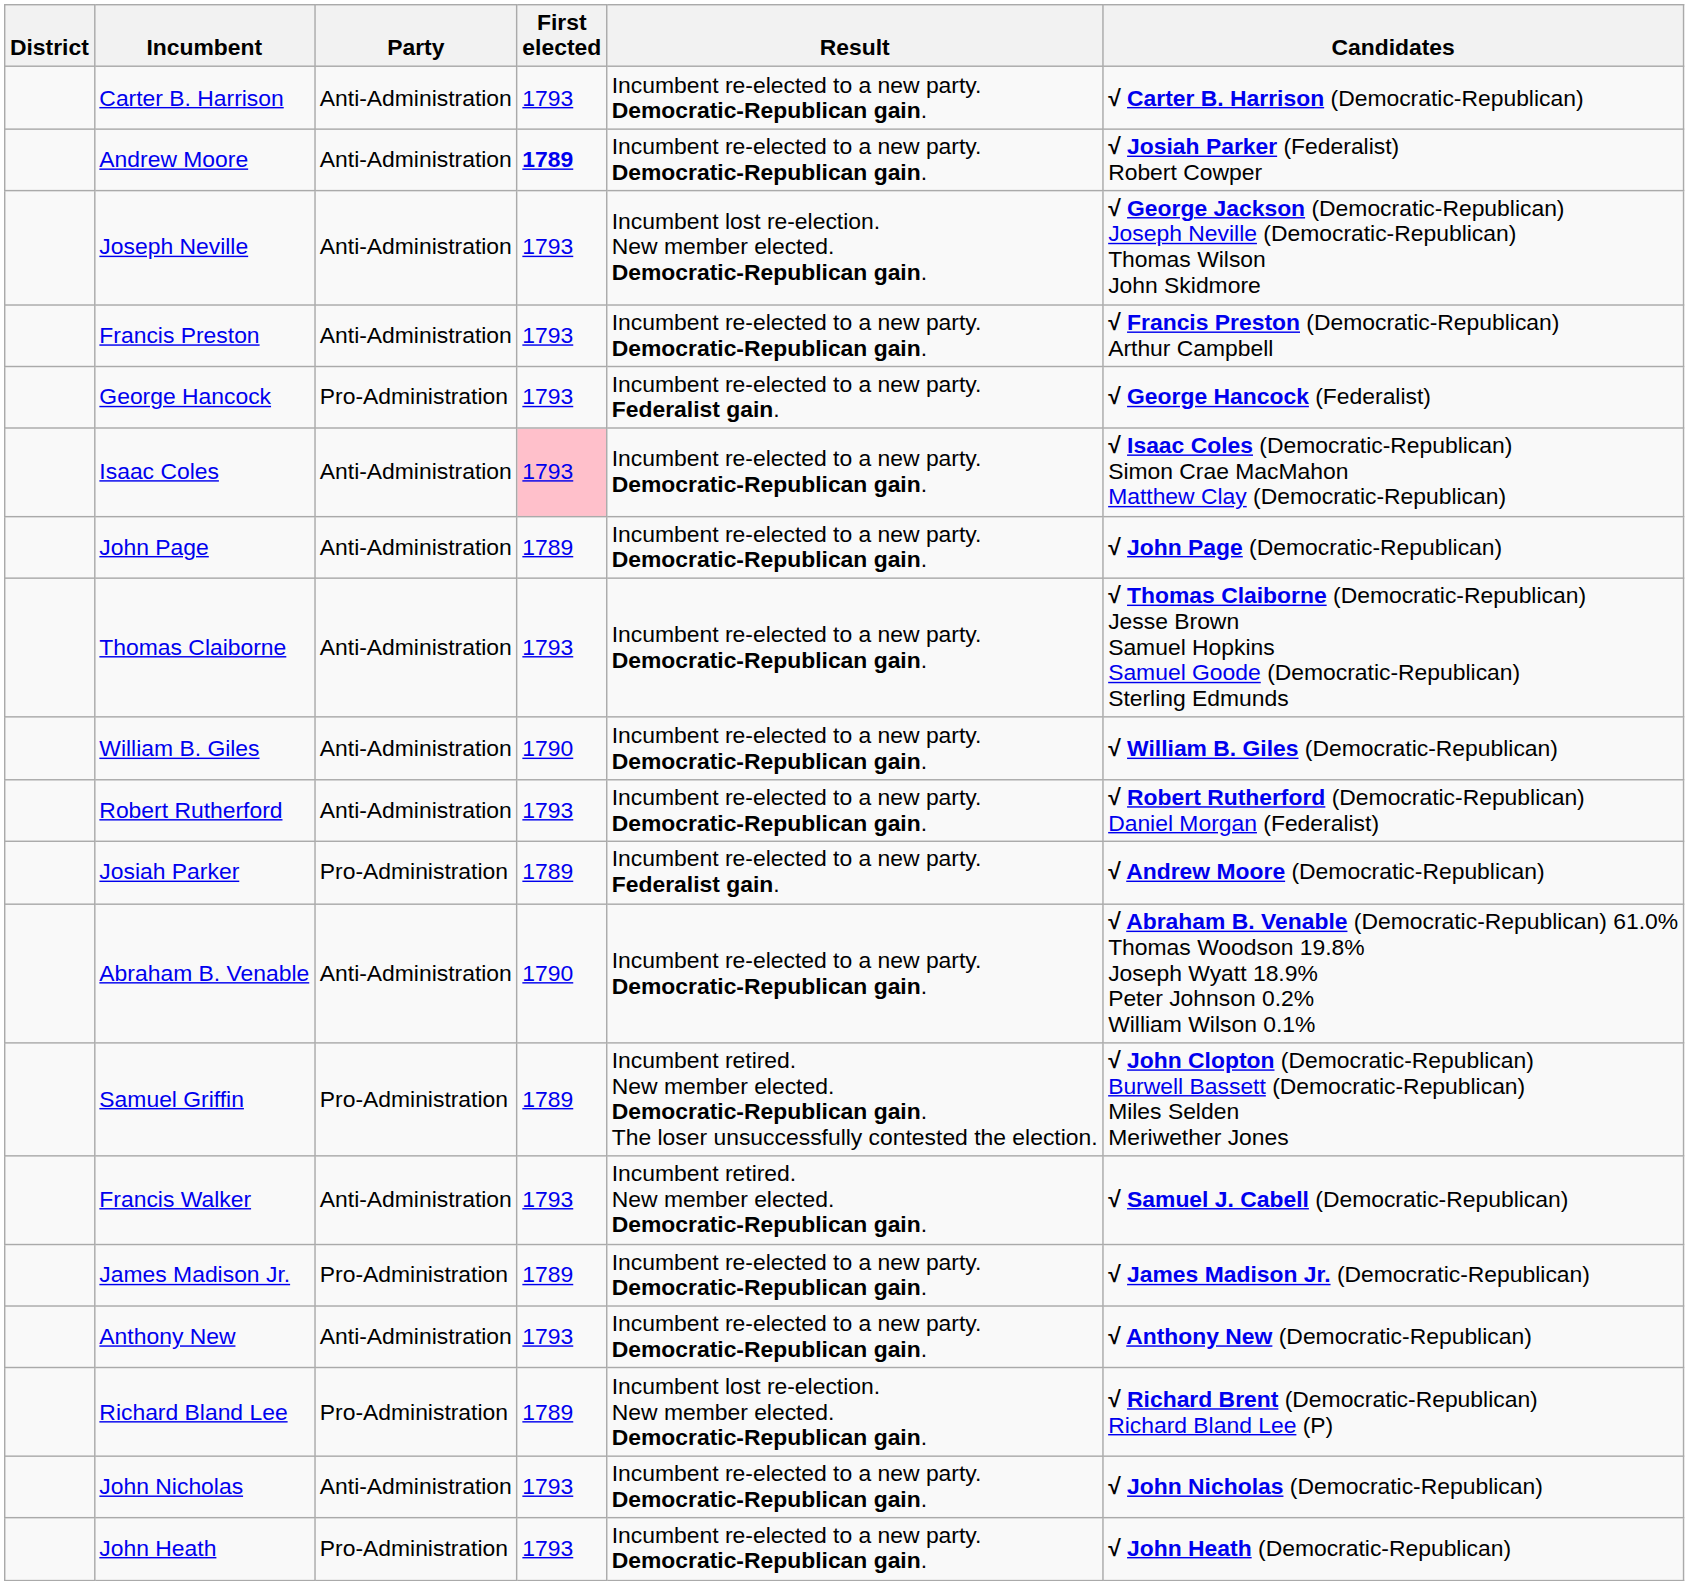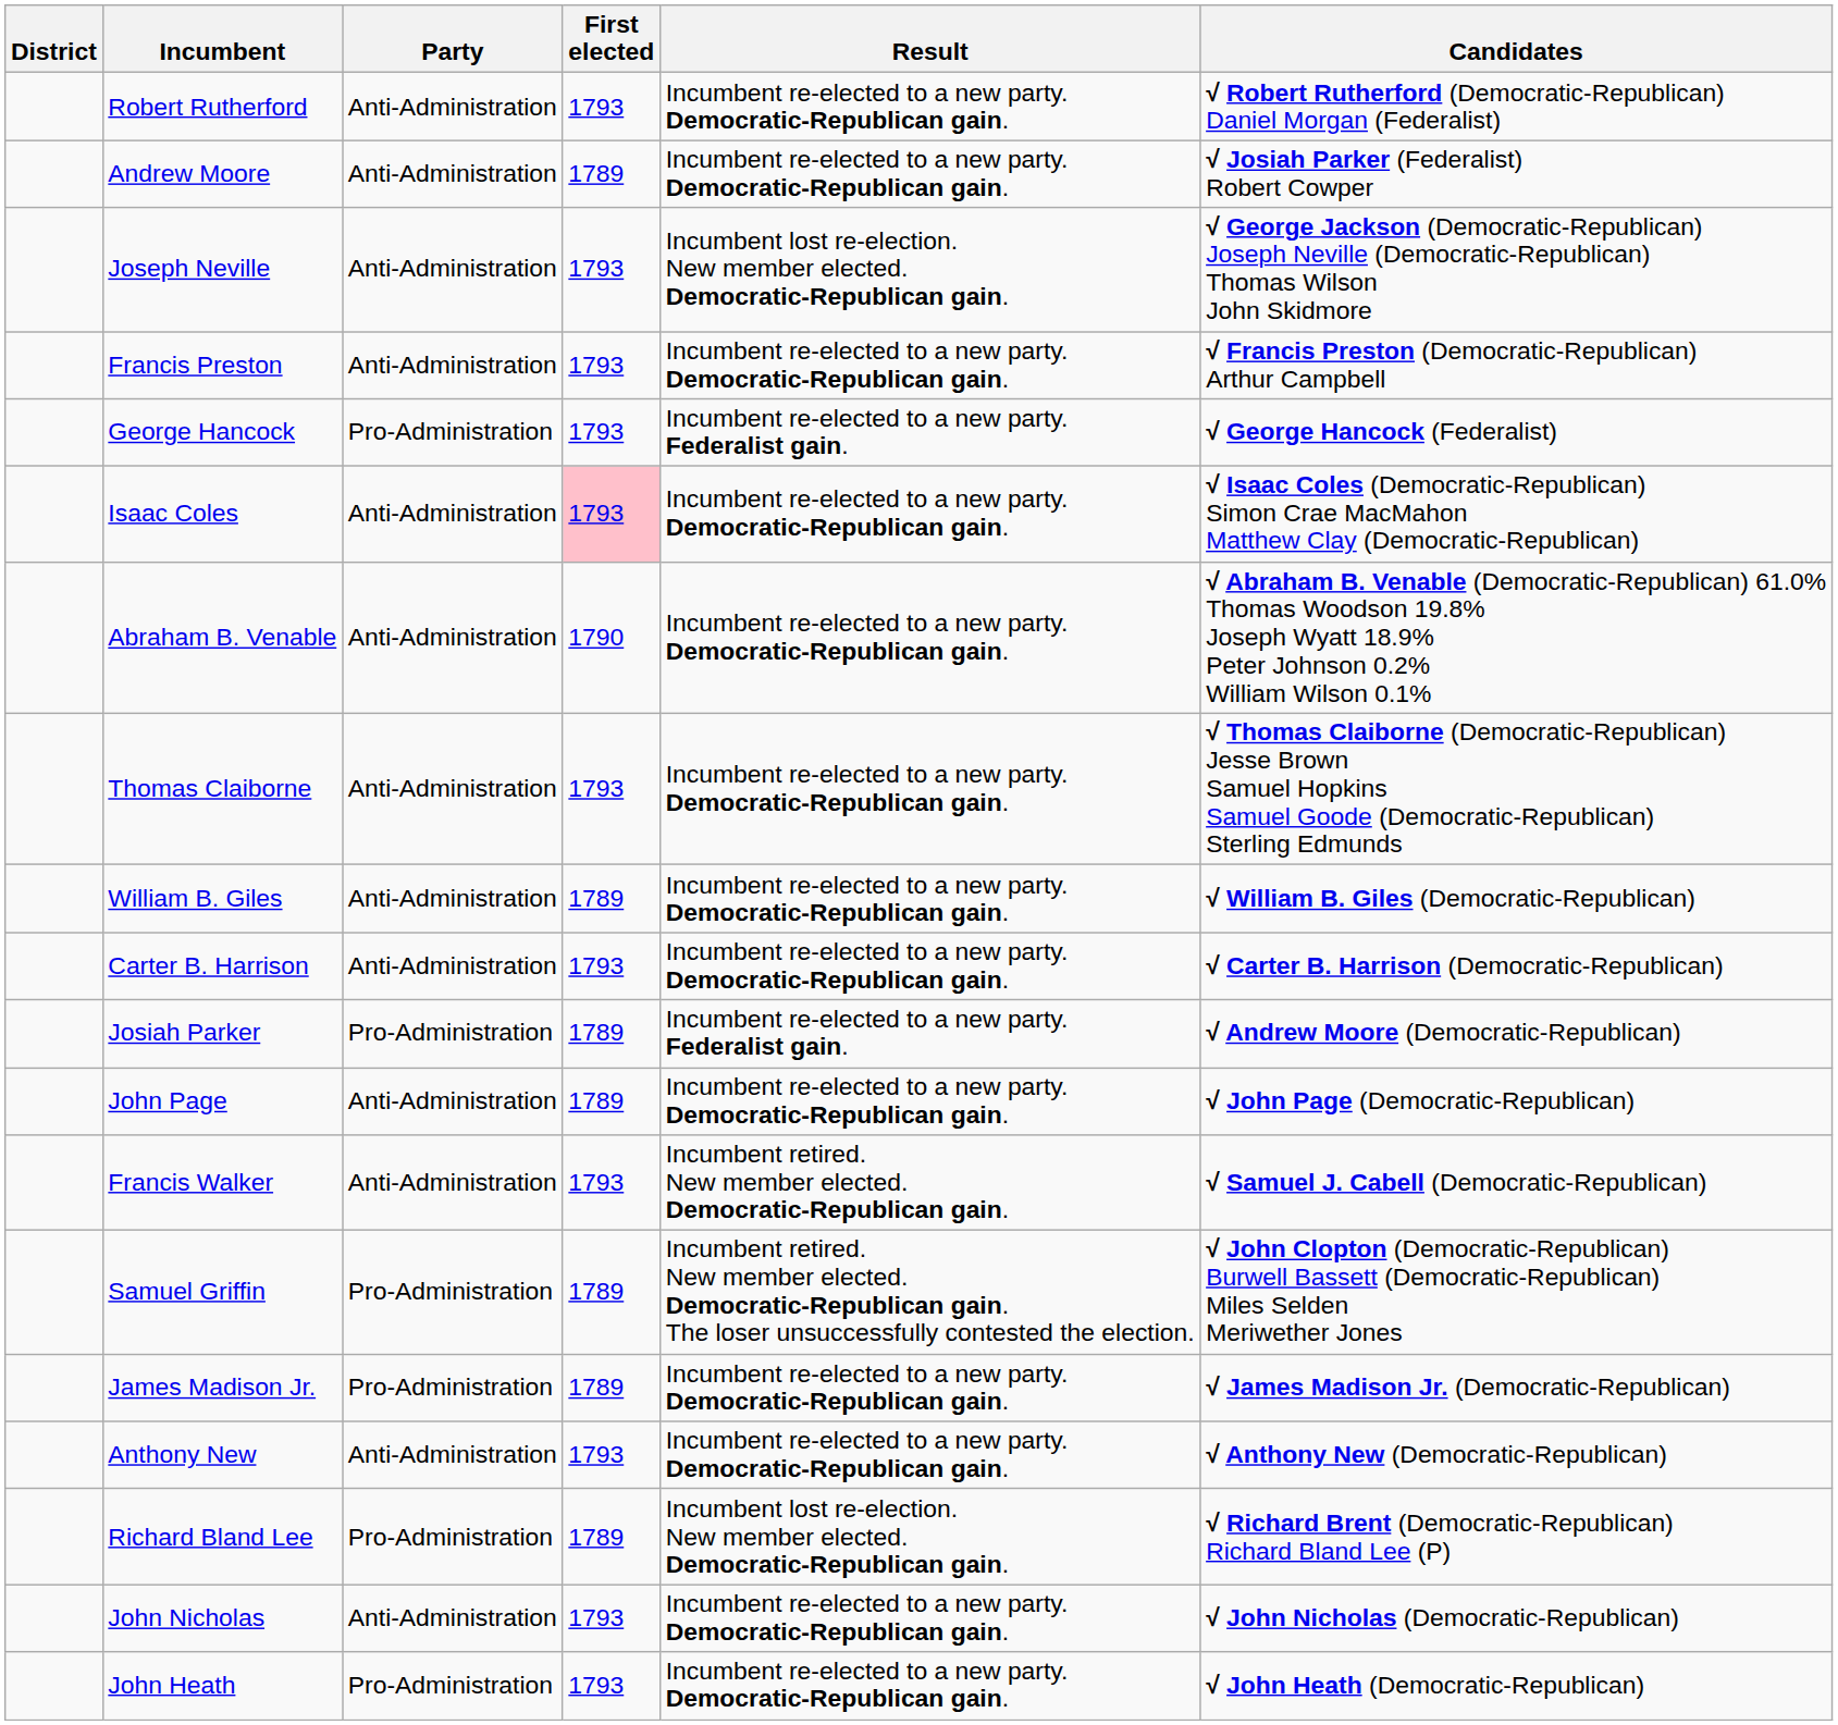rows swapped: Robert Rutherford <-> Carter B. Harrison
Andrew Moore | First elected: bold -> normal
rows swapped: Abraham B. Venable <-> John Page
William B. Giles | First elected: 1790 -> 1789
rows swapped: Samuel Griffin <-> Francis Walker
